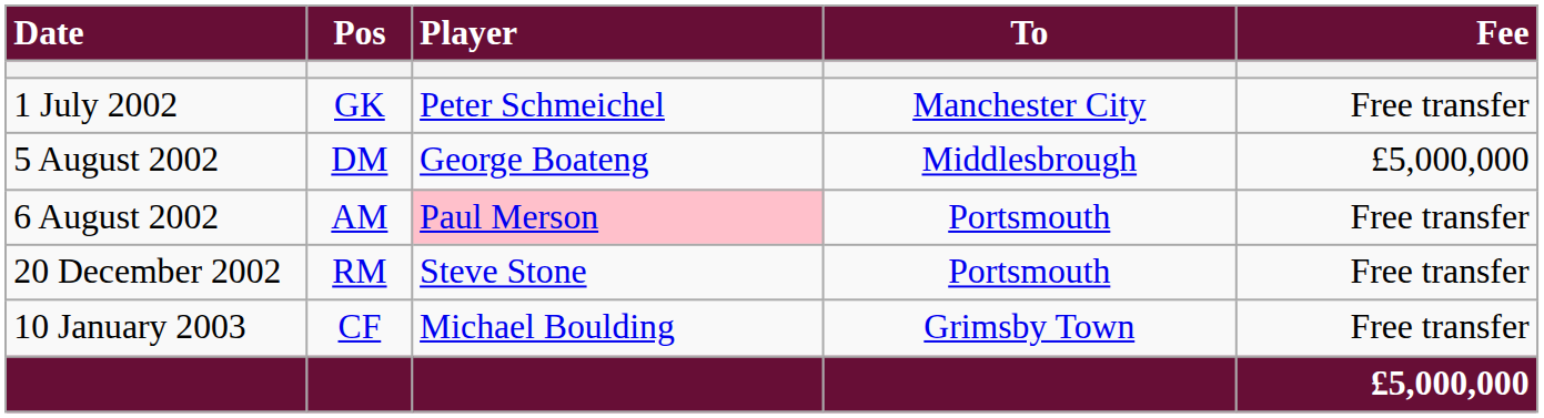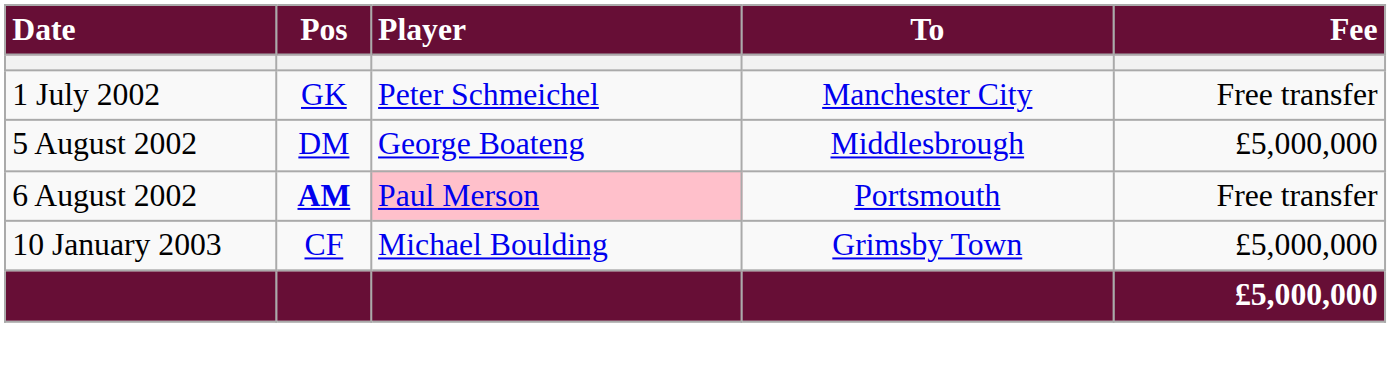6 August 2002 | Pos: normal -> bold
- row: 20 December 2002 | RM | Steve Stone | Portsmouth | Free transfer
10 January 2003 | Fee: Free transfer -> £5,000,000
